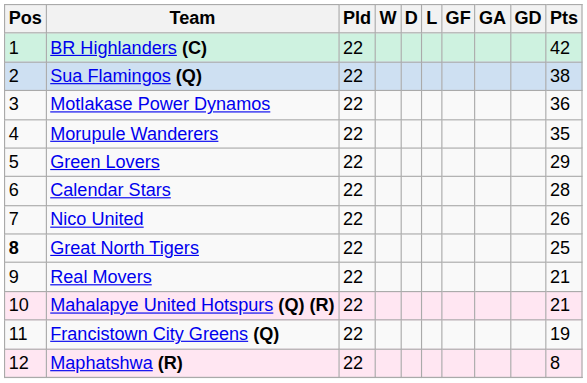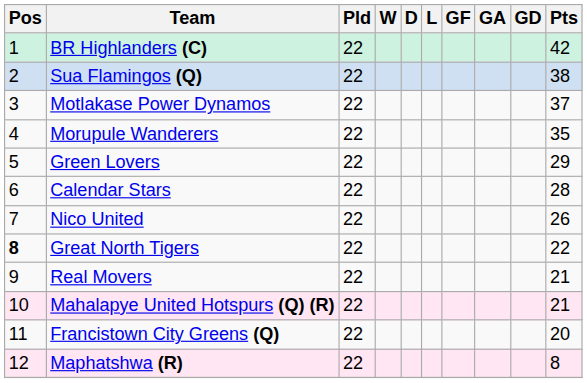Motlakase Power Dynamos | Pts: 36 -> 37
Great North Tigers | Pts: 25 -> 22
Francistown City Greens (Q) | Pts: 19 -> 20
